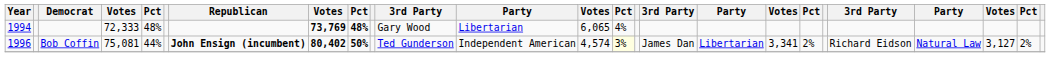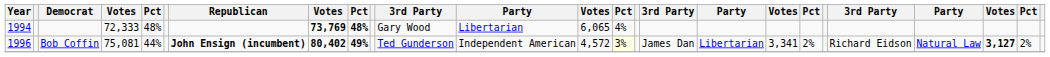Bob Coffin | column 9: 50% -> 49%
Bob Coffin | column 13: 4,574 -> 4,572
Bob Coffin | column 23: normal -> bold
